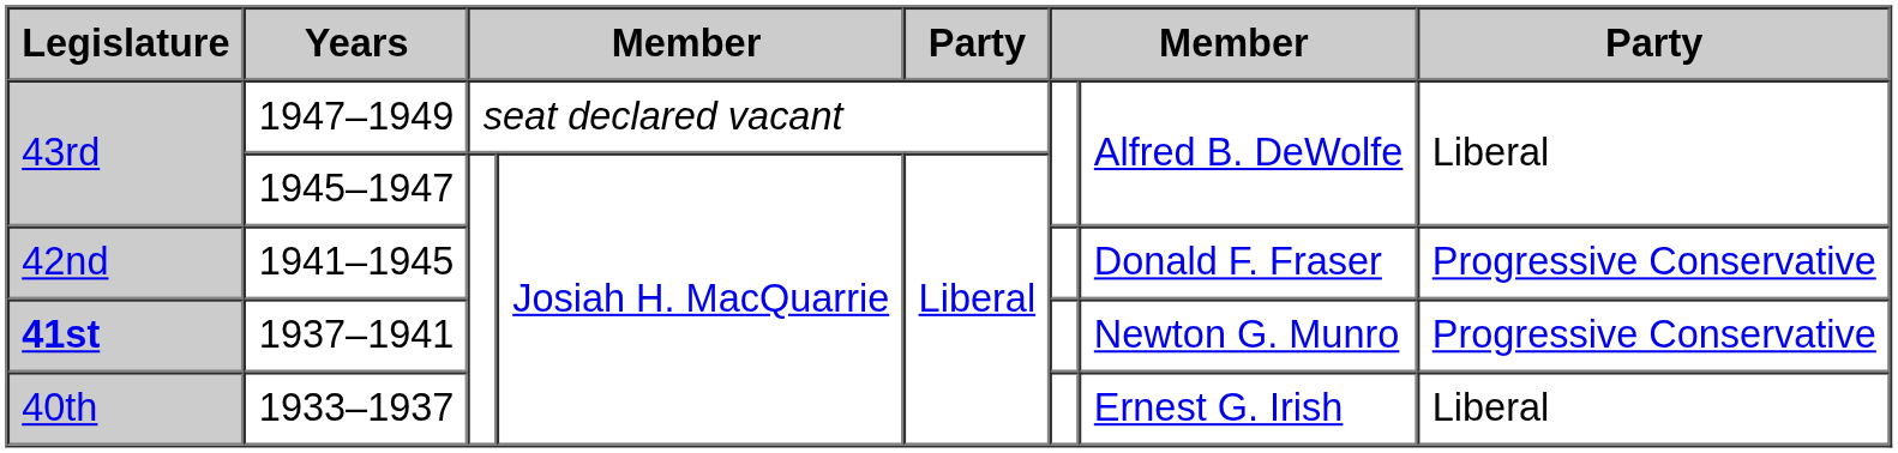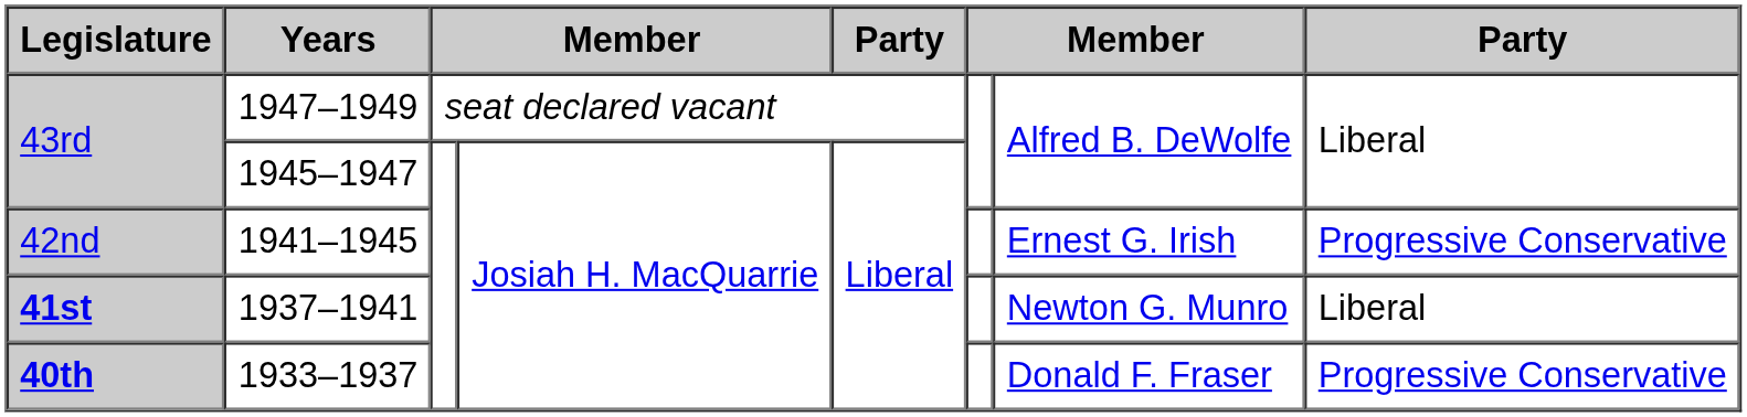1941–1945 | column 7: Donald F. Fraser -> Ernest G. Irish
1937–1941 | column 8: Progressive Conservative -> Liberal
1933–1937 | Legislature: normal -> bold
1933–1937 | column 7: Ernest G. Irish -> Donald F. Fraser
1933–1937 | column 8: Liberal -> Progressive Conservative
